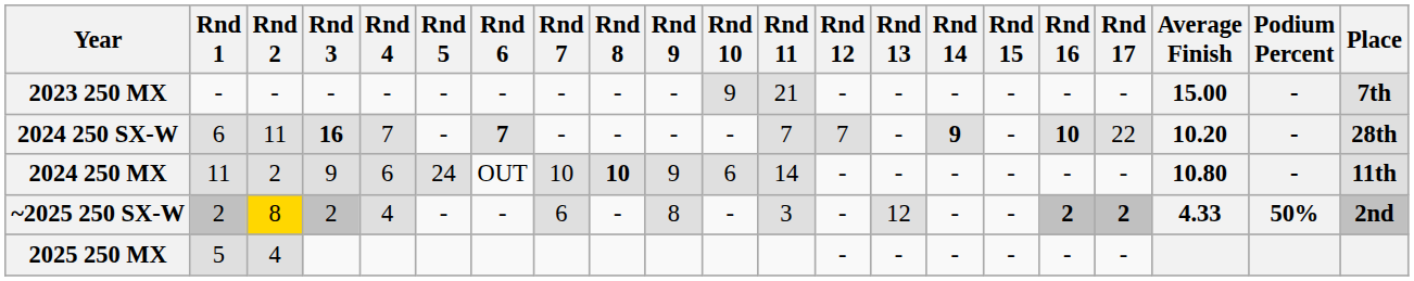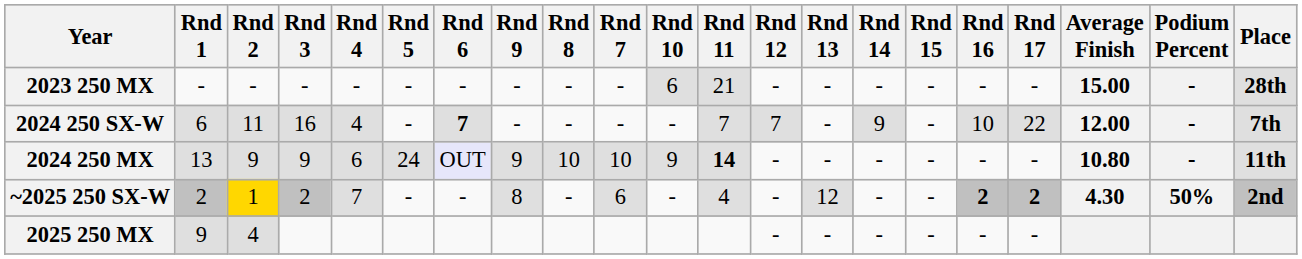columns swapped: Rnd 7 <-> Rnd 9
2023 250 MX | Rnd 10: 9 -> 6
2023 250 MX | Place: 7th -> 28th
2024 250 SX-W | Rnd 3: bold -> normal
2024 250 SX-W | Rnd 4: 7 -> 4
2024 250 SX-W | Rnd 14: bold -> normal
2024 250 SX-W | Rnd 16: bold -> normal
2024 250 SX-W | Average Finish: 10.20 -> 12.00
2024 250 SX-W | Place: 28th -> 7th
2024 250 MX | Rnd 1: 11 -> 13
2024 250 MX | Rnd 2: 2 -> 9
2024 250 MX | Rnd 6: no background -> lavender background
2024 250 MX | Rnd 8: bold -> normal
2024 250 MX | Rnd 10: 6 -> 9
2024 250 MX | Rnd 11: normal -> bold
~2025 250 SX-W | Rnd 2: 8 -> 1
~2025 250 SX-W | Rnd 4: 4 -> 7
~2025 250 SX-W | Rnd 11: 3 -> 4
~2025 250 SX-W | Average Finish: 4.33 -> 4.30
2025 250 MX | Rnd 1: 5 -> 9
